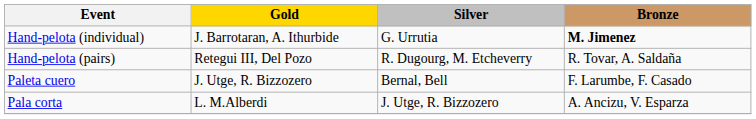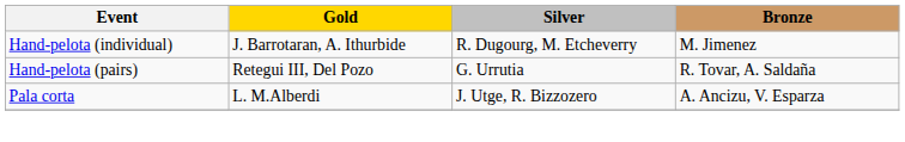Hand-pelota (individual) | Silver: G. Urrutia -> R. Dugourg, M. Etcheverry
Hand-pelota (individual) | Bronze: bold -> normal
Hand-pelota (pairs) | Silver: R. Dugourg, M. Etcheverry -> G. Urrutia
- row: Paleta cuero | J. Utge, R. Bizzozero | Bernal, Bell | F. Larumbe, F. Casado
